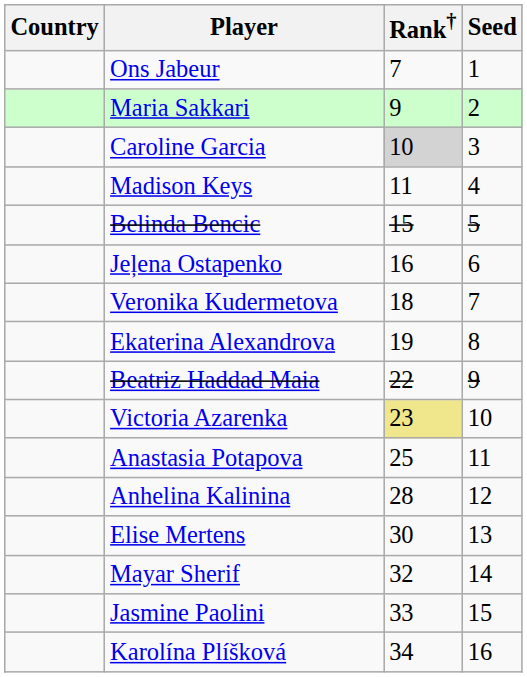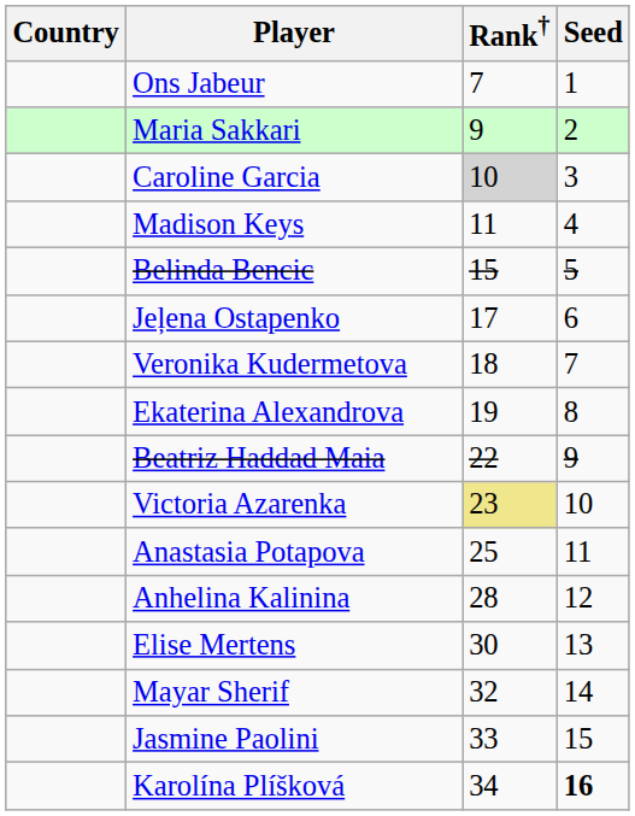Jeļena Ostapenko | Rank†: 16 -> 17
Karolína Plíšková | Seed: normal -> bold
